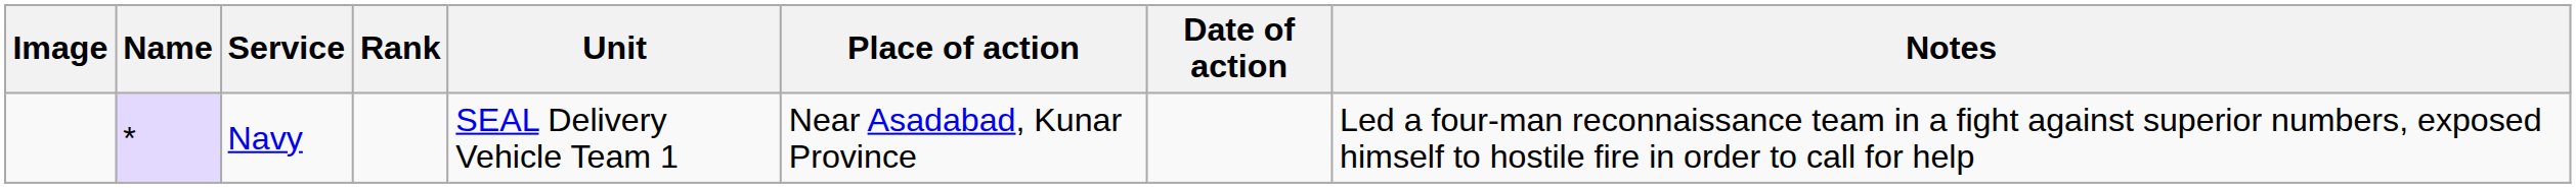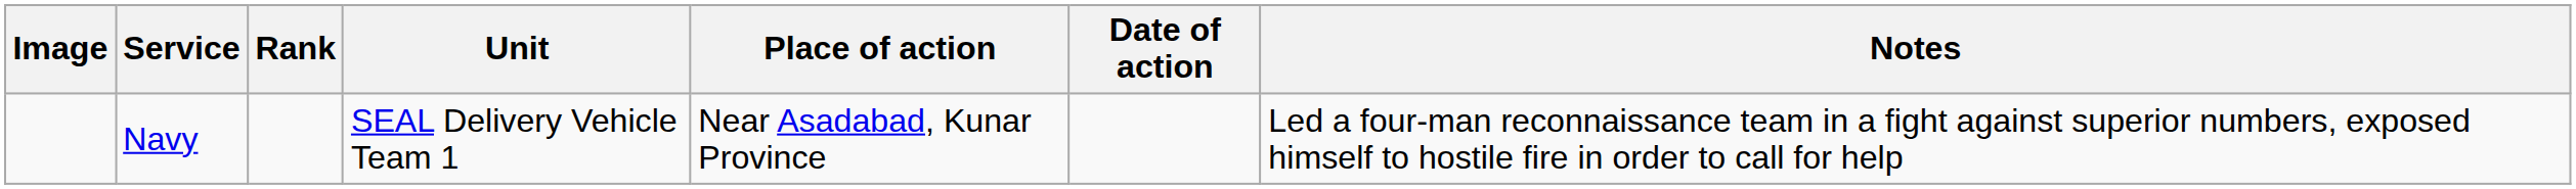- column: Name | *
